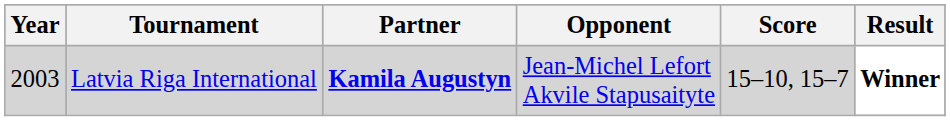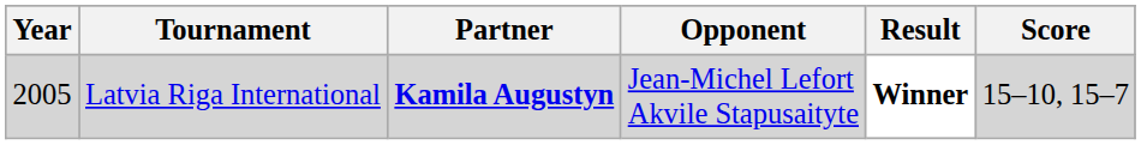columns swapped: Score <-> Result
Latvia Riga International | Year: 2003 -> 2005
